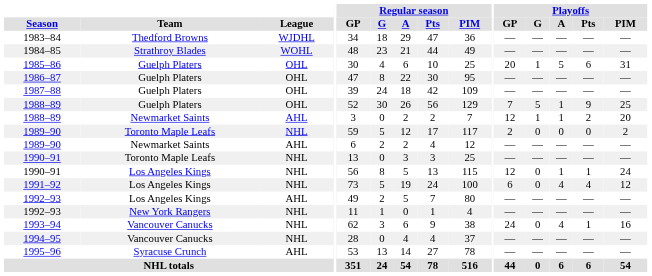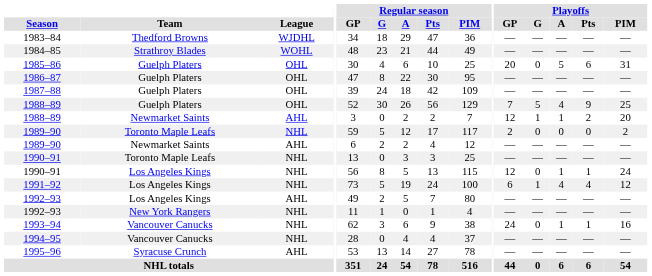1985–86 | Playoffs / G: 1 -> 0
1988–89 / Guelph Platers | Playoffs / A: 1 -> 4
1991–92 | Playoffs / G: 0 -> 1
1993–94 | Playoffs / A: 4 -> 1
